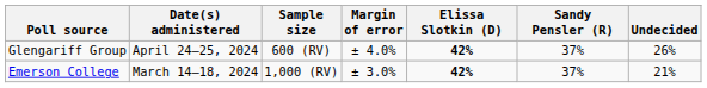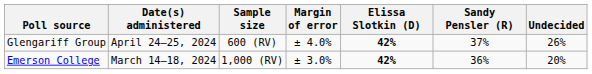Emerson College | Sandy Pensler (R): 37% -> 36%
Emerson College | Undecided: 21% -> 20%
